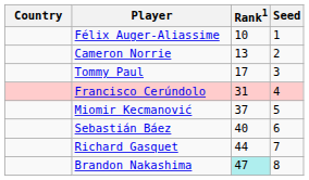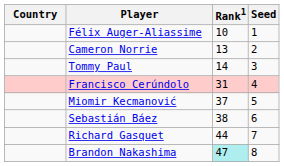Tommy Paul | Rank1: 17 -> 14
Sebastián Báez | Rank1: 40 -> 38
